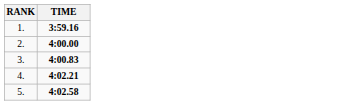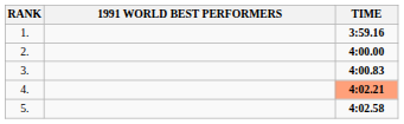+ column: 1991 WORLD BEST PERFORMERS
4. | TIME: no background -> lightsalmon background
